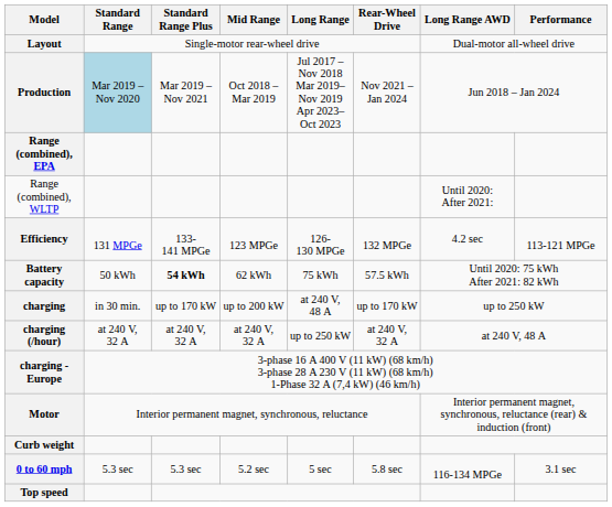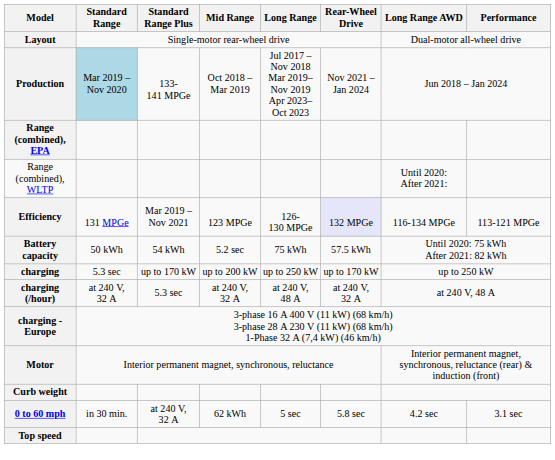Production | Standard Range Plus: Mar 2019 – Nov 2021 -> 133-141 MPGe
Efficiency | Standard Range Plus: 133-141 MPGe -> Mar 2019 – Nov 2021
Efficiency | Rear-Wheel Drive: no background -> lavender background
Efficiency | Long Range AWD: 4.2 sec -> 116-134 MPGe
Battery capacity | Standard Range Plus: bold -> normal
Battery capacity | Mid Range: 62 kWh -> 5.2 sec
charging | Standard Range: in 30 min. -> 5.3 sec
charging | Long Range: at 240 V, 48 A -> up to 250 kW
charging (/hour) | Standard Range Plus: at 240 V, 32 A -> 5.3 sec
charging (/hour) | Long Range: up to 250 kW -> at 240 V, 48 A
0 to 60 mph | Standard Range: 5.3 sec -> in 30 min.
0 to 60 mph | Standard Range Plus: 5.3 sec -> at 240 V, 32 A
0 to 60 mph | Mid Range: 5.2 sec -> 62 kWh
0 to 60 mph | Long Range AWD: 116-134 MPGe -> 4.2 sec
